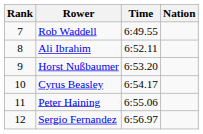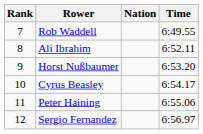columns swapped: Nation <-> Time
